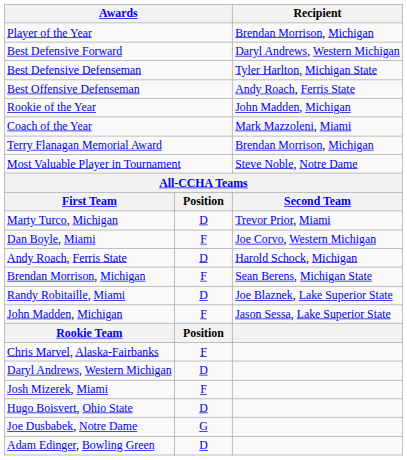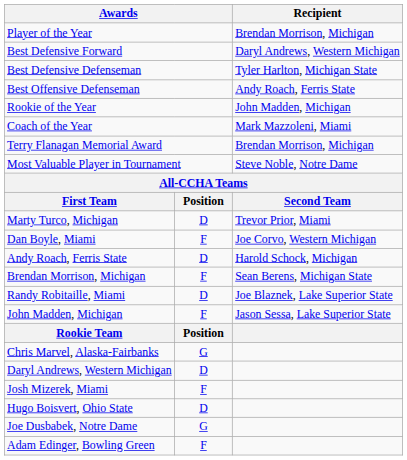Chris Marvel, Alaska-Fairbanks | column 2: F -> G
Adam Edinger, Bowling Green | column 2: D -> F
